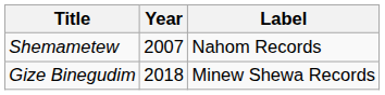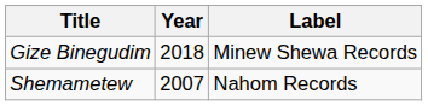rows swapped: Shemametew <-> Gize Binegudim
